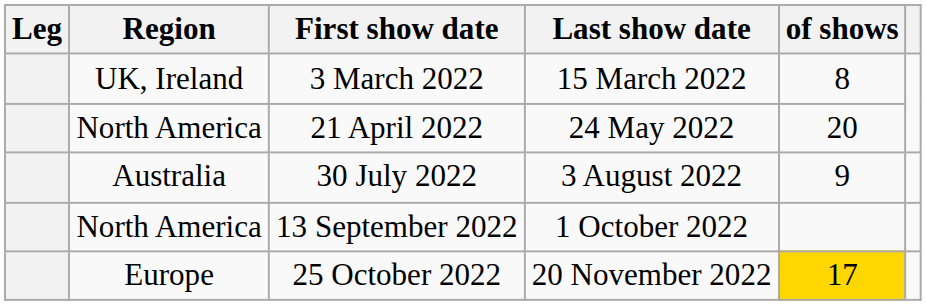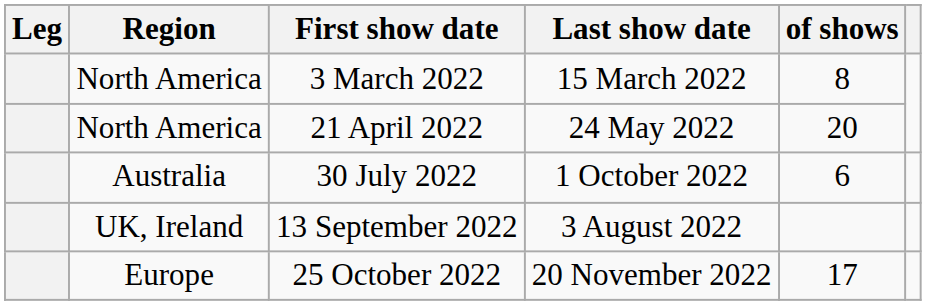3 March 2022 | Region: UK, Ireland -> North America
30 July 2022 | Last show date: 3 August 2022 -> 1 October 2022
30 July 2022 | of shows: 9 -> 6
13 September 2022 | Region: North America -> UK, Ireland
13 September 2022 | Last show date: 1 October 2022 -> 3 August 2022
25 October 2022 | of shows: gold background -> no background
